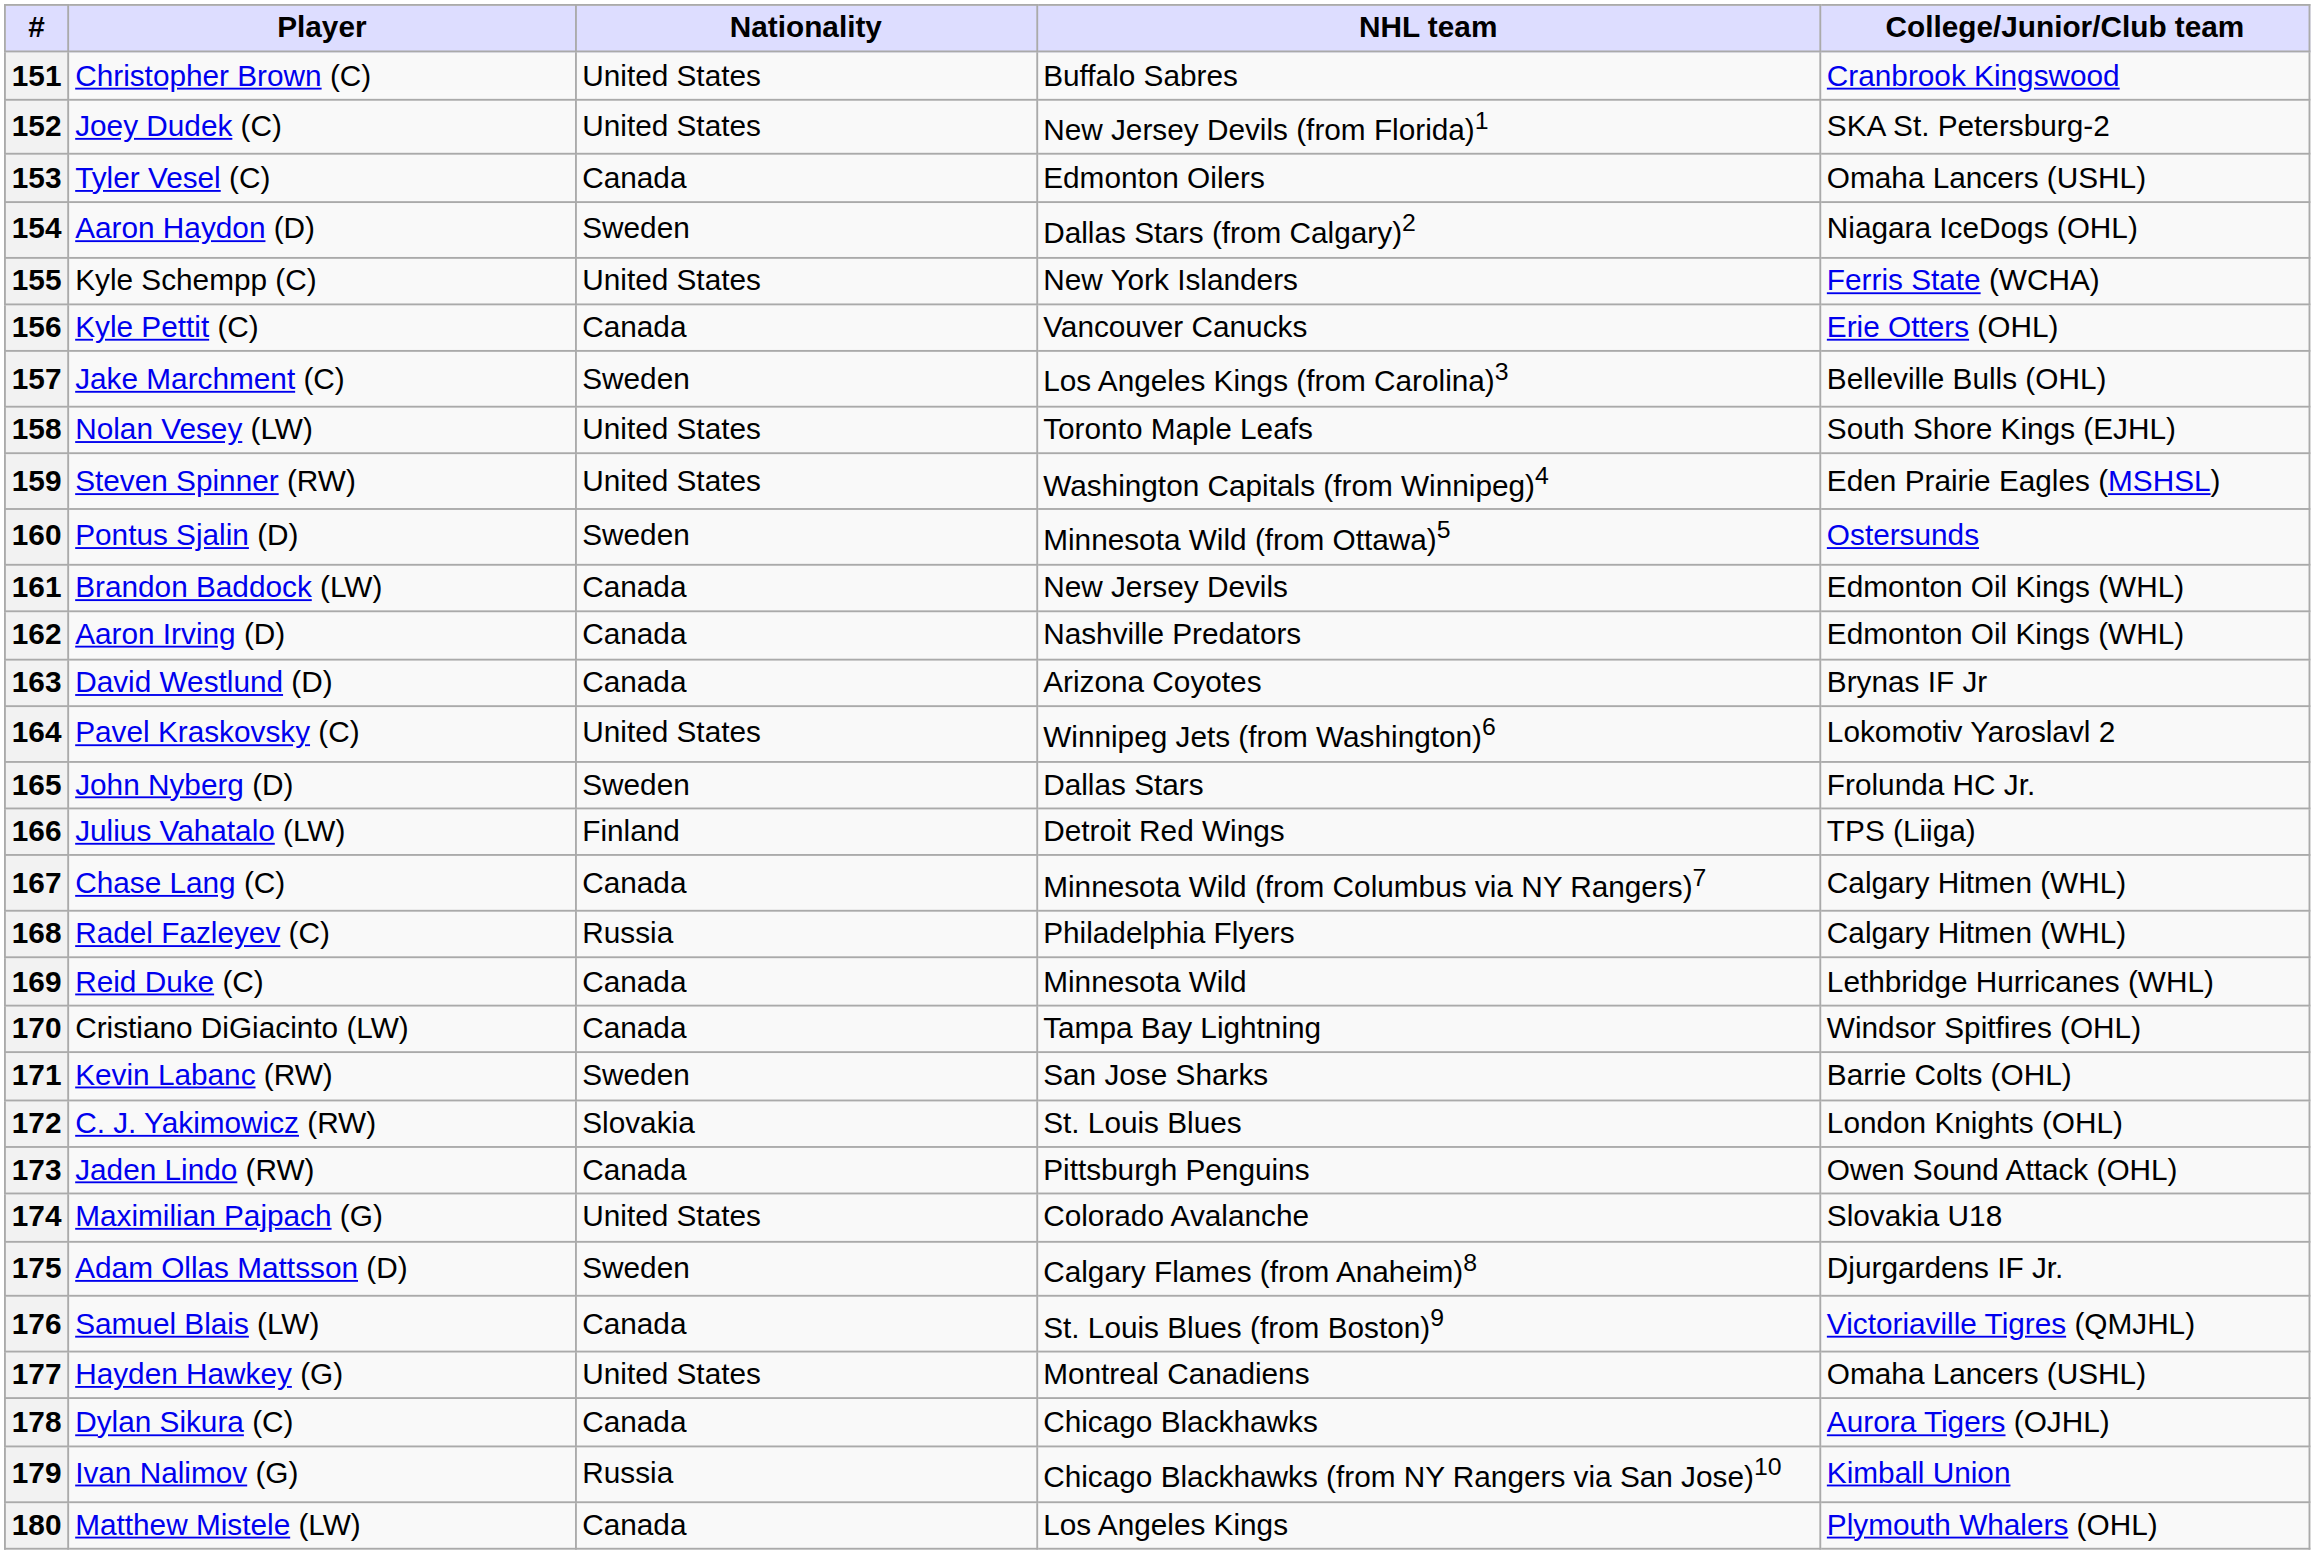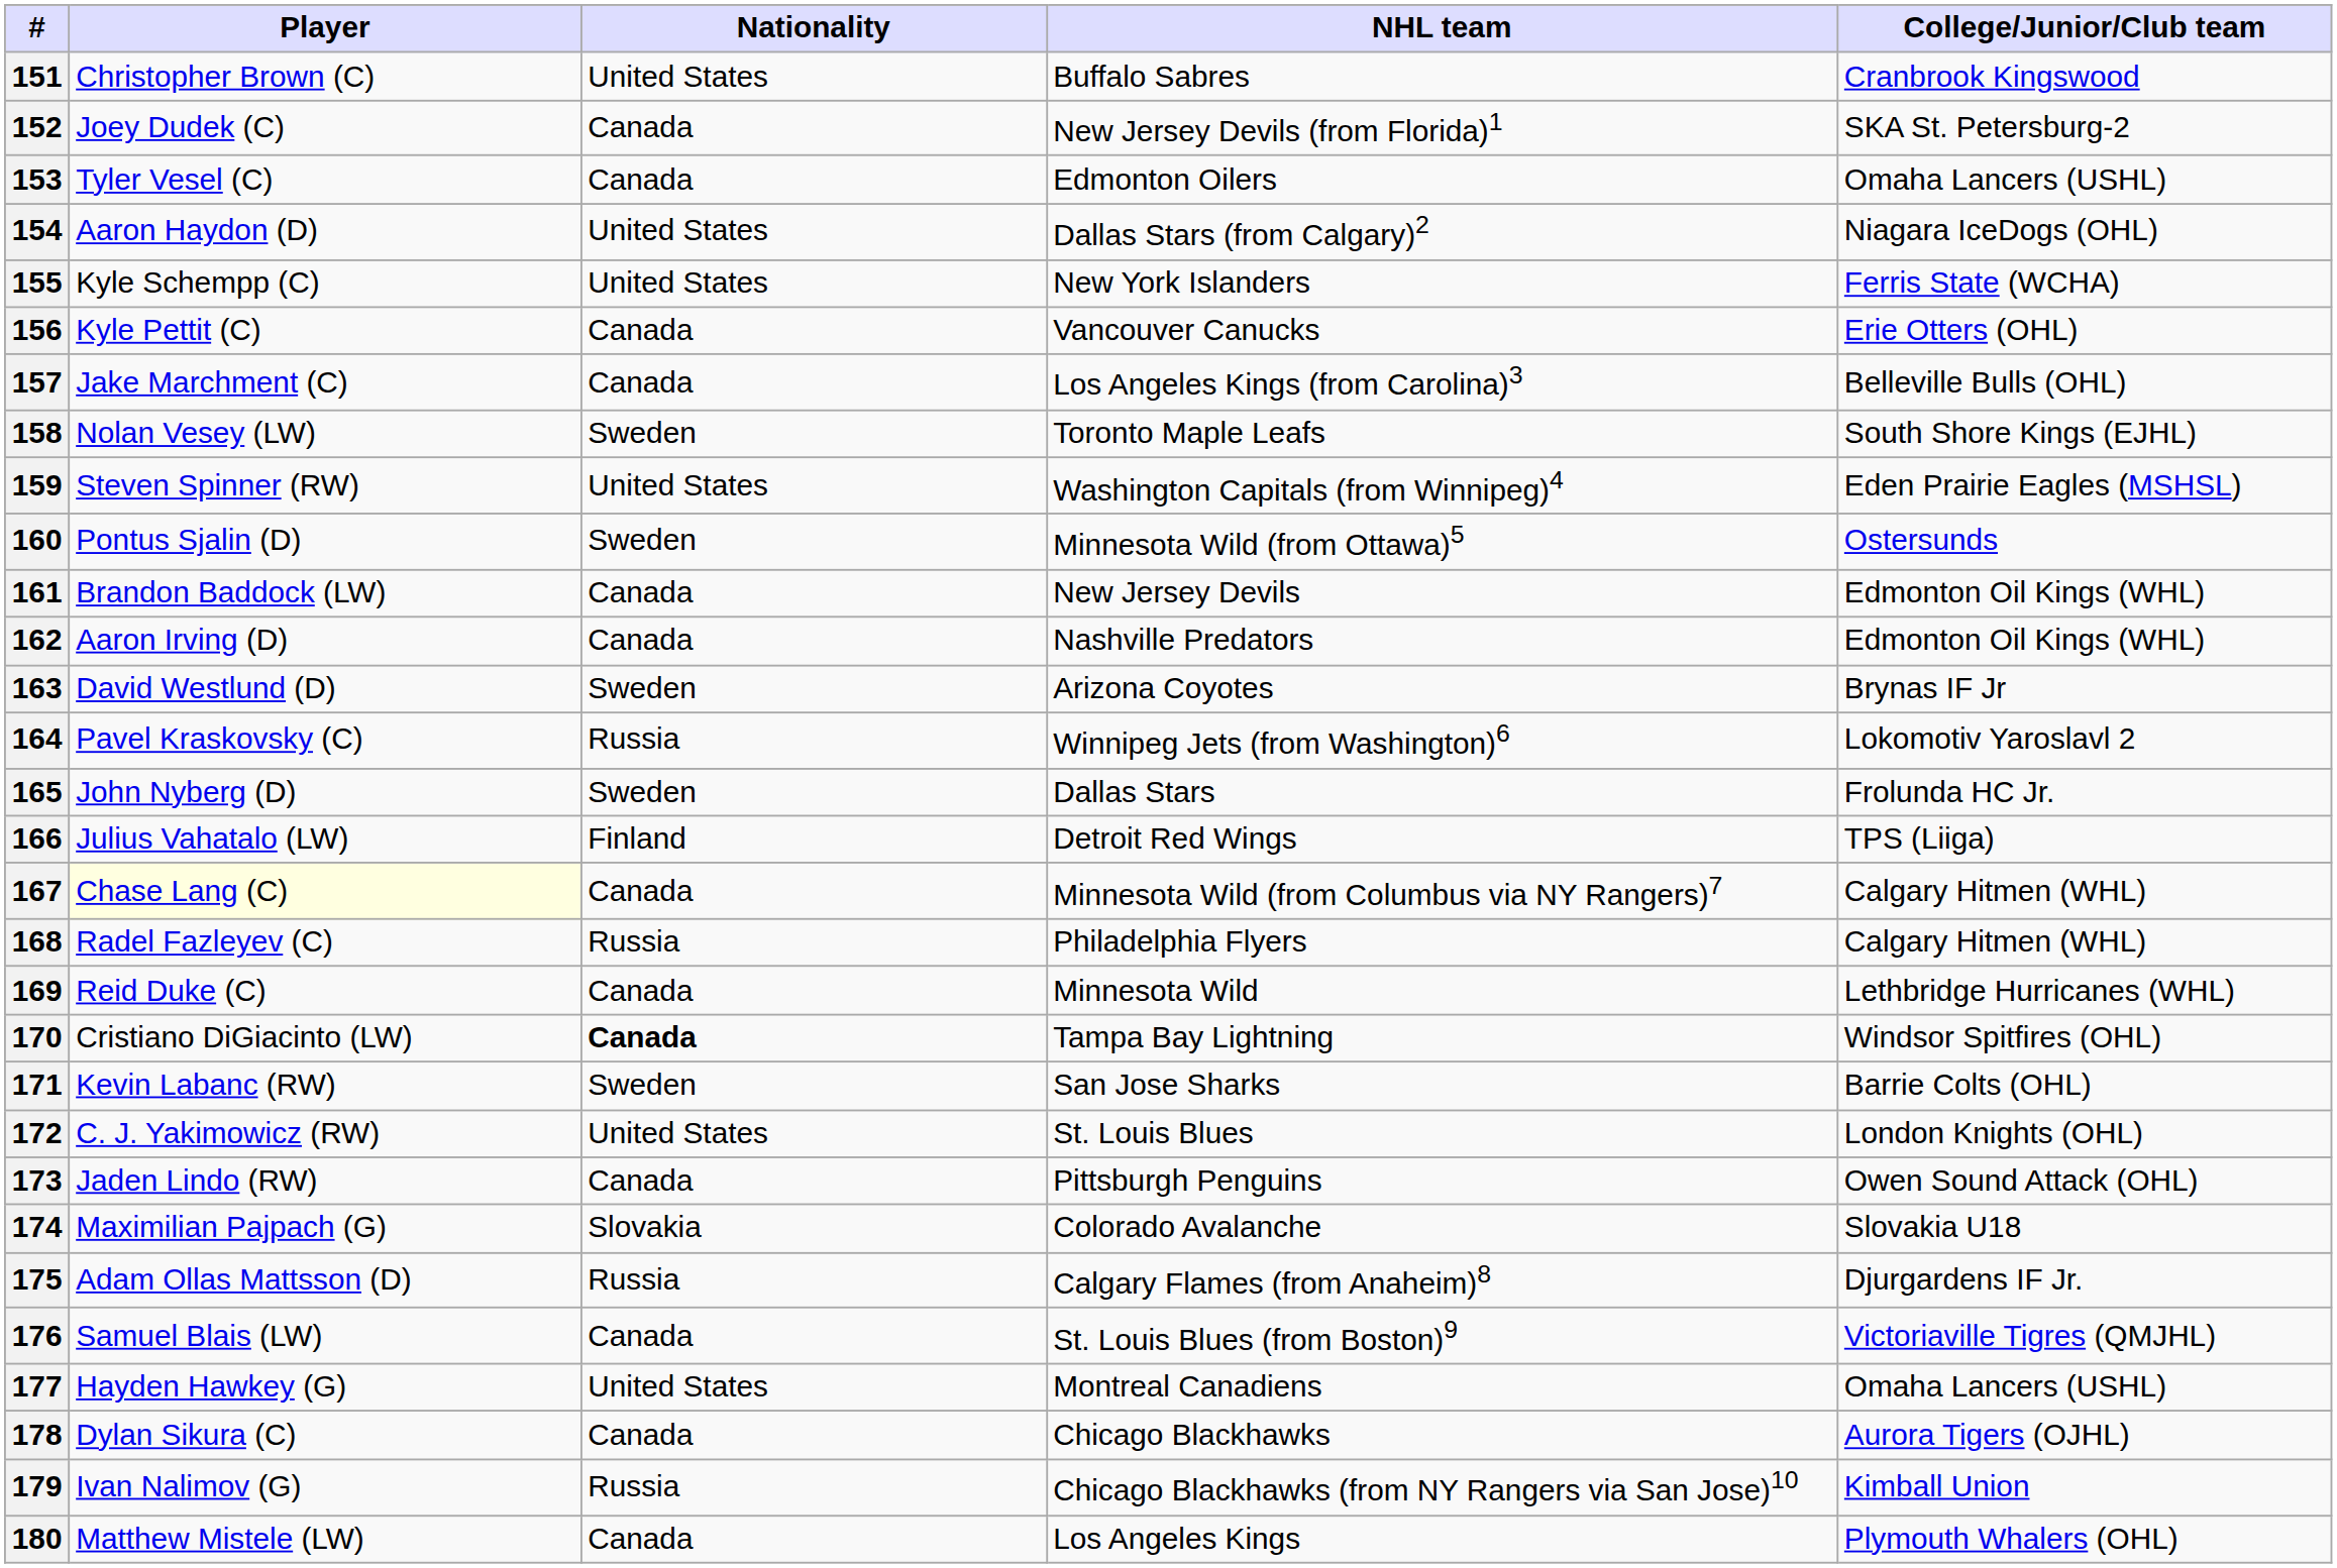152 | Nationality: United States -> Canada
154 | Nationality: Sweden -> United States
157 | Nationality: Sweden -> Canada
158 | Nationality: United States -> Sweden
163 | Nationality: Canada -> Sweden
164 | Nationality: United States -> Russia
167 | Player: no background -> lightyellow background
170 | Nationality: normal -> bold
172 | Nationality: Slovakia -> United States
174 | Nationality: United States -> Slovakia
175 | Nationality: Sweden -> Russia
